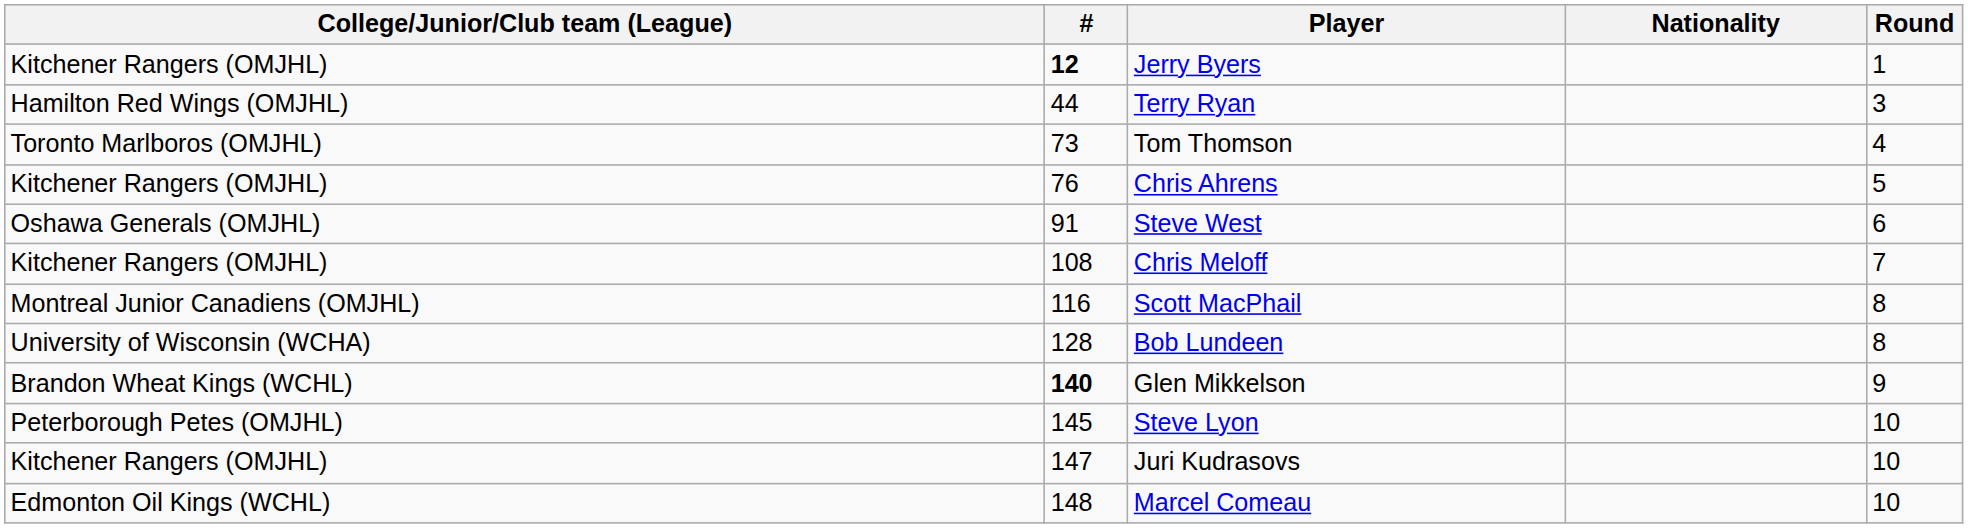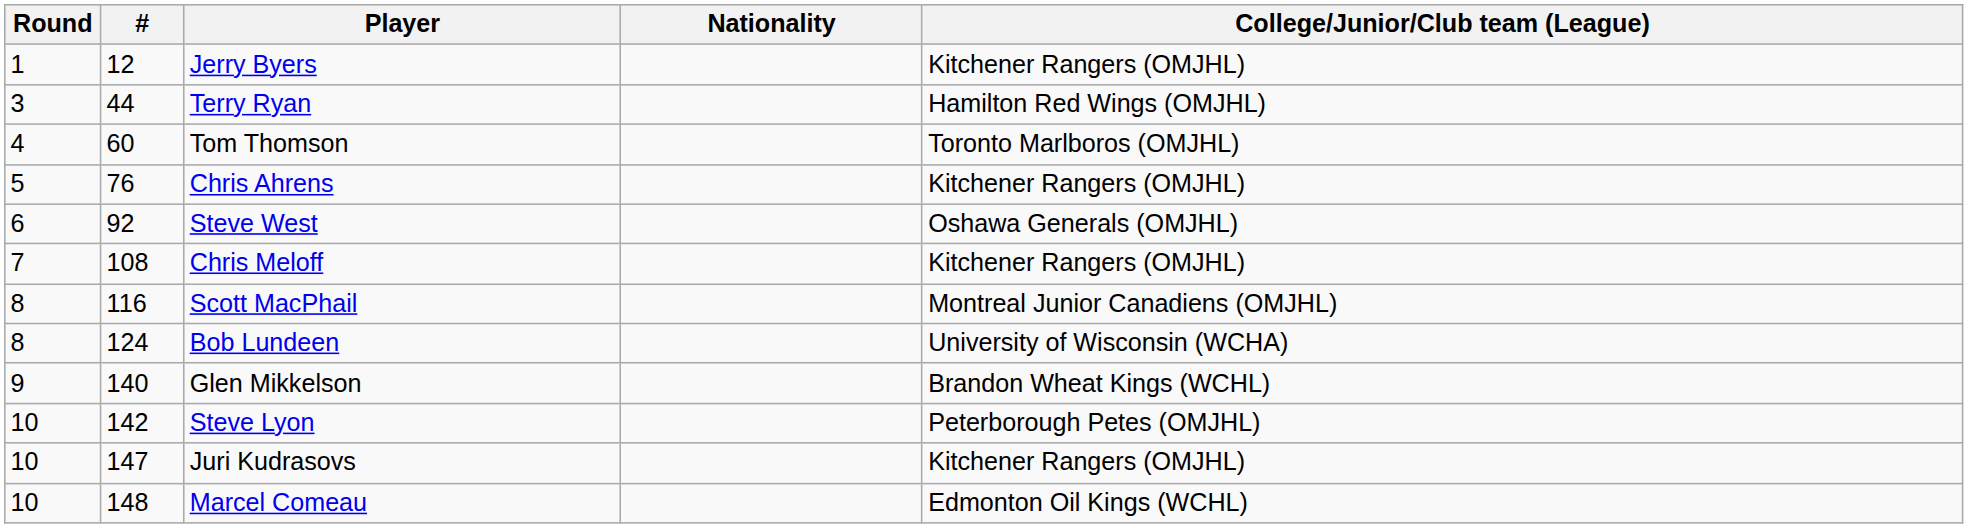columns swapped: Round <-> College/Junior/Club team (League)
Jerry Byers | #: bold -> normal
Tom Thomson | #: 73 -> 60
Steve West | #: 91 -> 92
Bob Lundeen | #: 128 -> 124
Glen Mikkelson | #: bold -> normal
Steve Lyon | #: 145 -> 142
